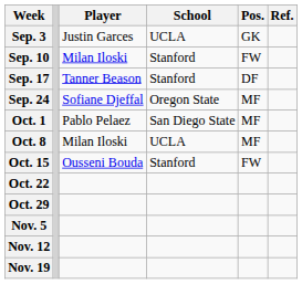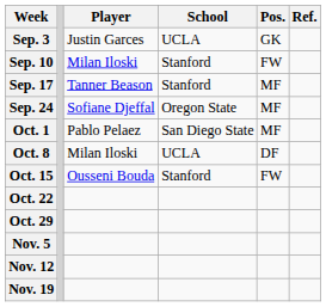Sep. 17 | Pos.: DF -> MF
Oct. 8 | Pos.: MF -> DF
